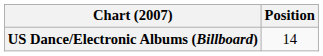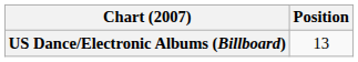US Dance/Electronic Albums (Billboard) | Position: 14 -> 13
